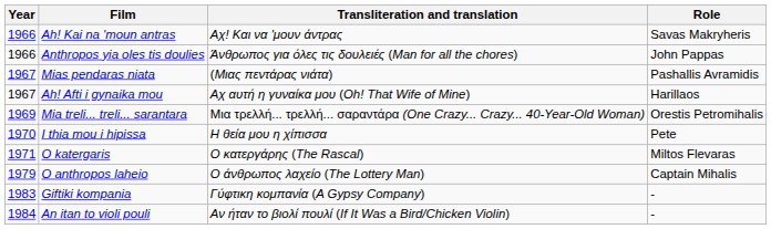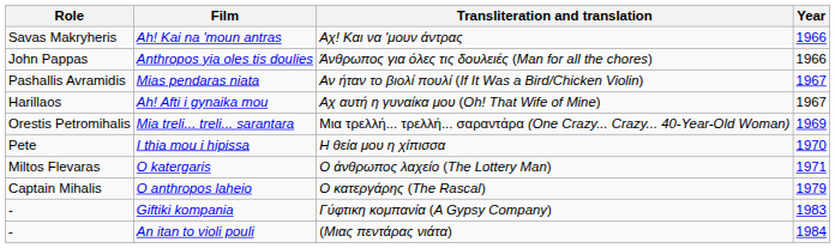columns swapped: Year <-> Role
Mias pendaras niata | Transliteration and translation: (Μιας πεντάρας νιάτα) -> Αν ήταν το βιολί πουλί (If It Was a Bird/Chicken Violin)
O katergaris | Transliteration and translation: Ο κατεργάρης (The Rascal) -> O άνθρωπος λαχείο (The Lottery Man)
O anthropos laheio | Transliteration and translation: O άνθρωπος λαχείο (The Lottery Man) -> Ο κατεργάρης (The Rascal)
An itan to violi pouli | Transliteration and translation: Αν ήταν το βιολί πουλί (If It Was a Bird/Chicken Violin) -> (Μιας πεντάρας νιάτα)
